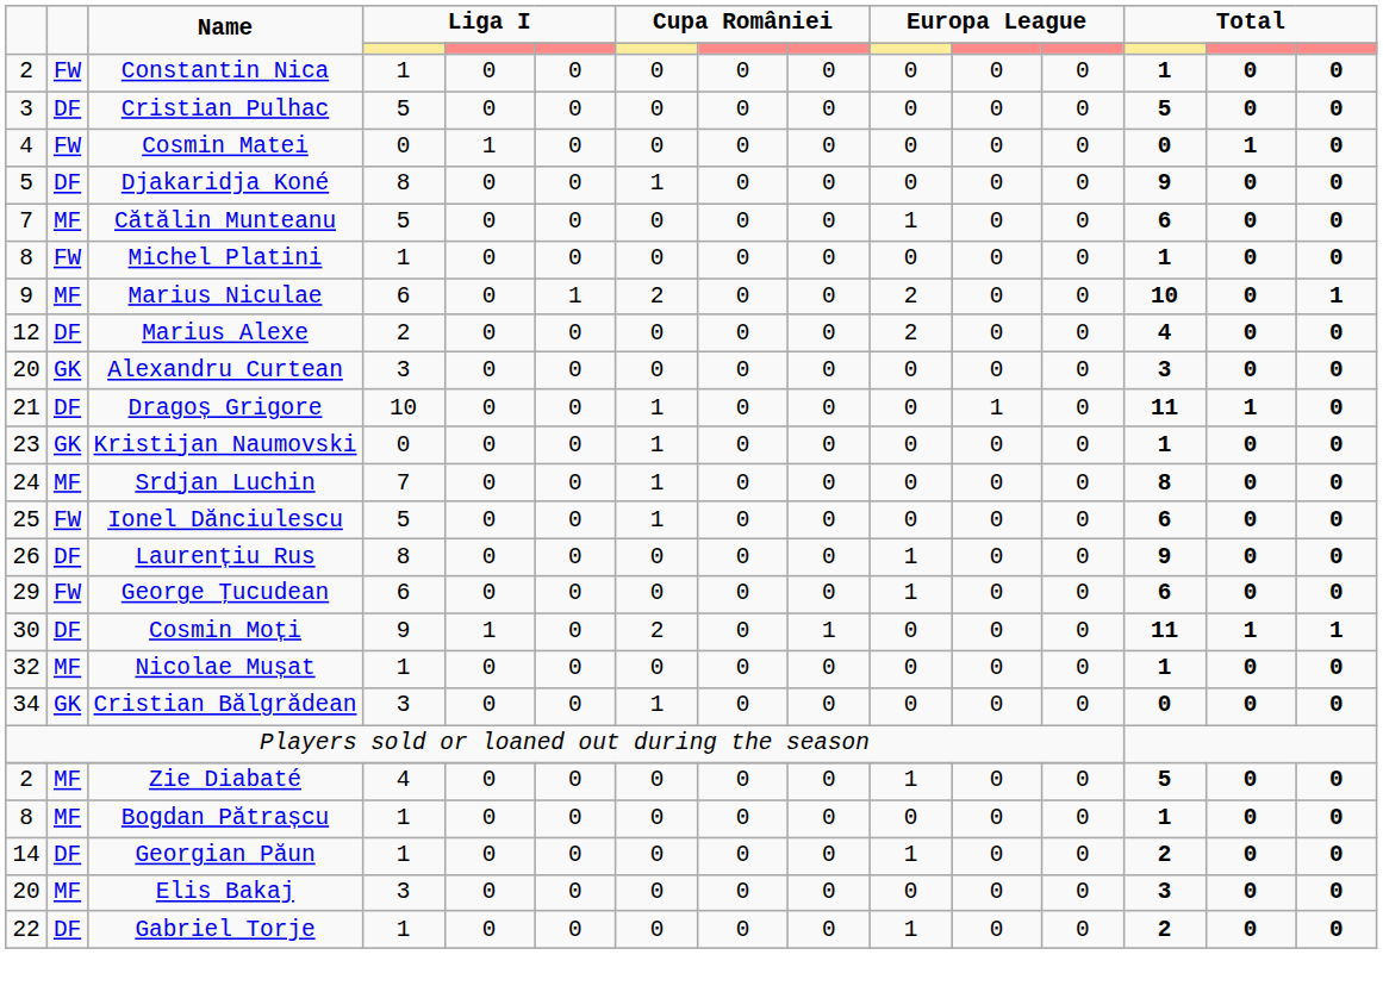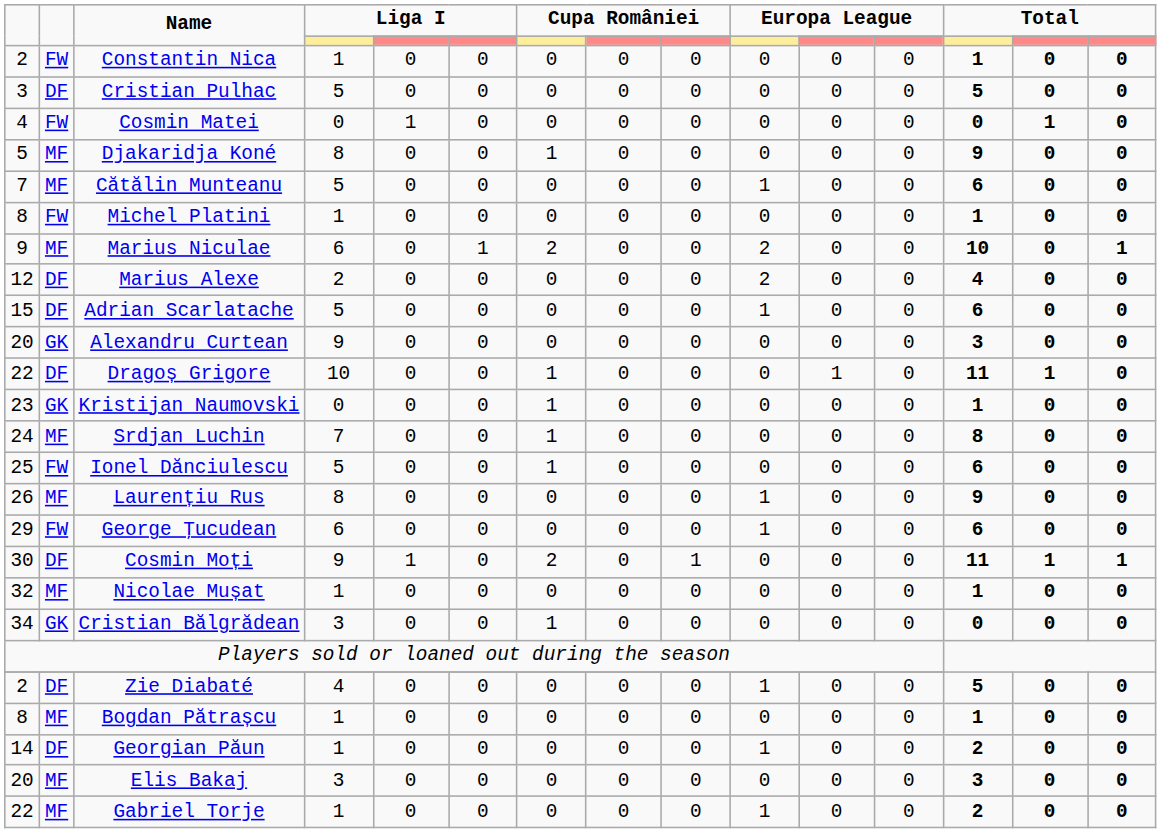Djakaridja Koné | column 2: DF -> MF
+ row: 15 | DF | Adrian Scarlatache | 5 | 0 | 0 | 0 | 0 | 0 | 1 | 0 | 0 | 6 | 0 | 0
Alexandru Curtean | column 4: 3 -> 9
Dragoș Grigore | column 1: 21 -> 22
Laurențiu Rus | column 2: DF -> MF
Zie Diabaté | column 2: MF -> DF
Gabriel Torje | column 2: DF -> MF
